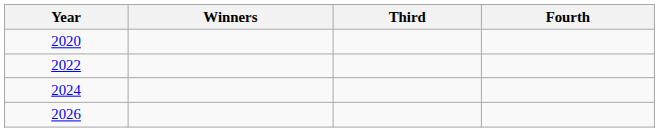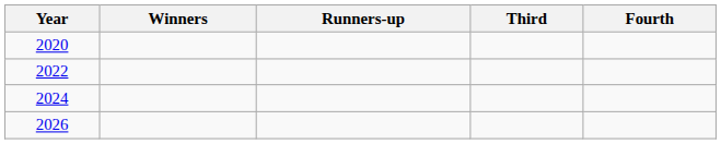+ column: Runners-up
